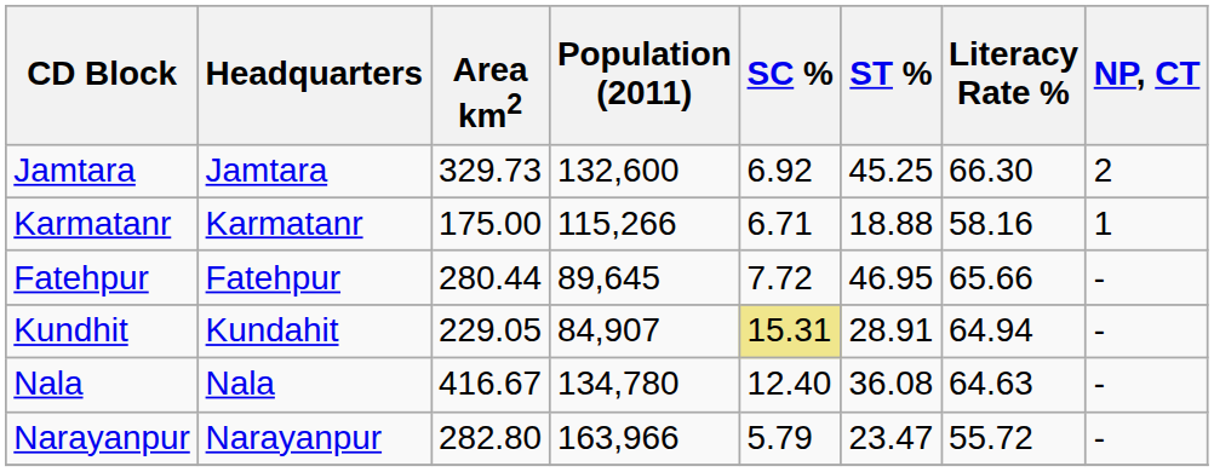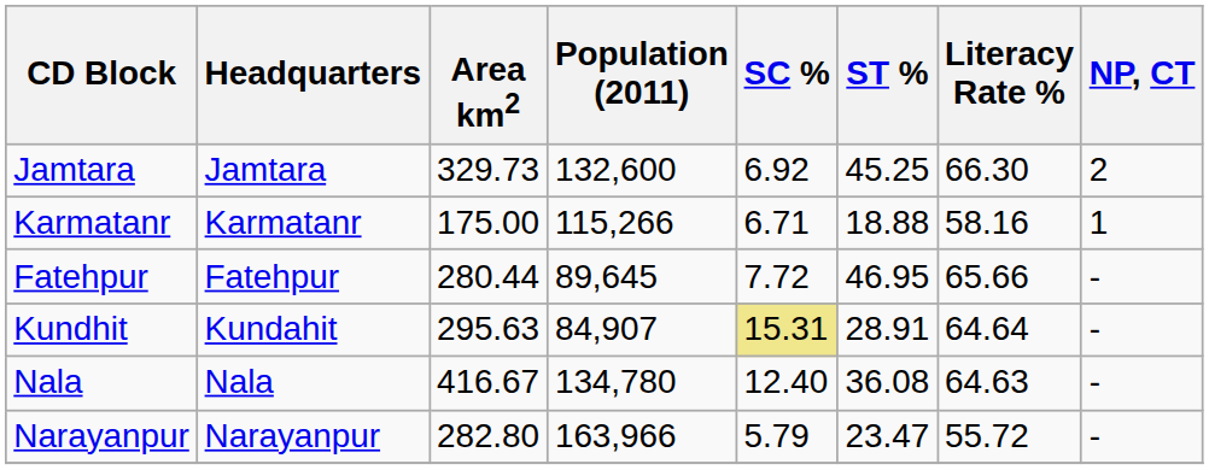Kundhit | Area km2: 229.05 -> 295.63
Kundhit | Literacy Rate %: 64.94 -> 64.64
